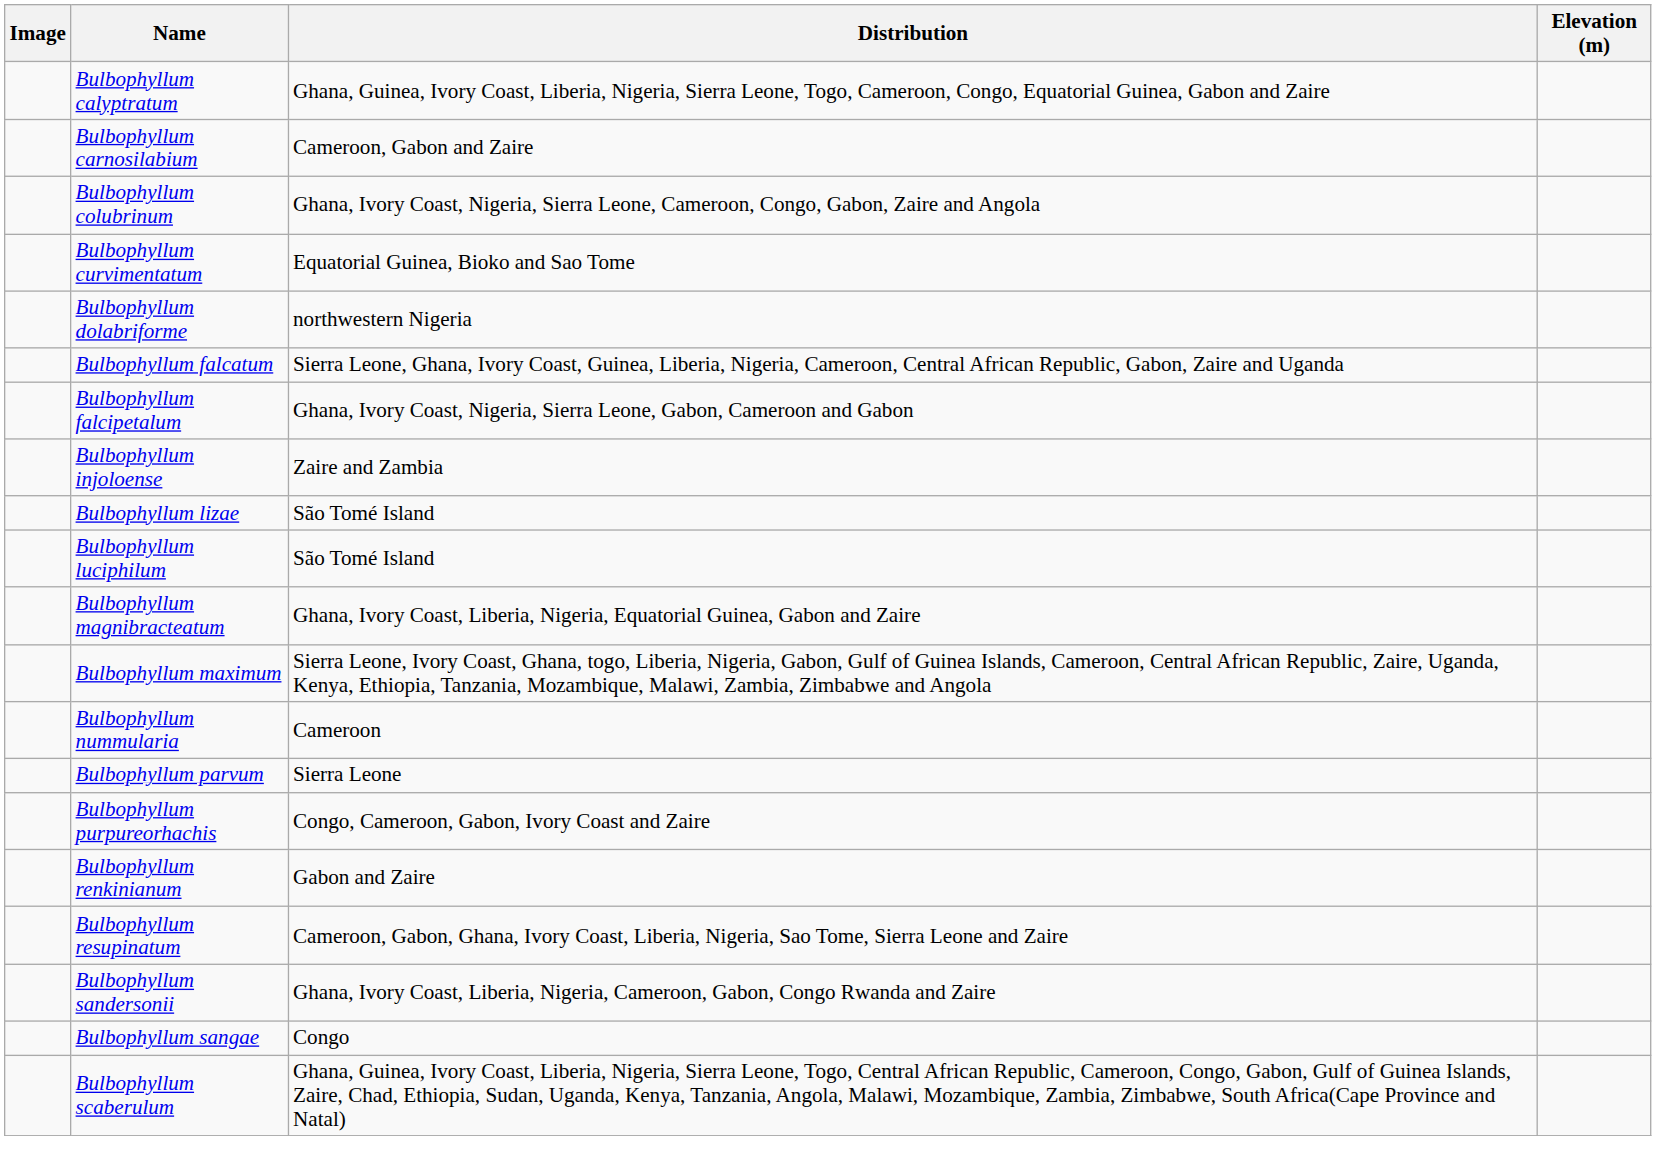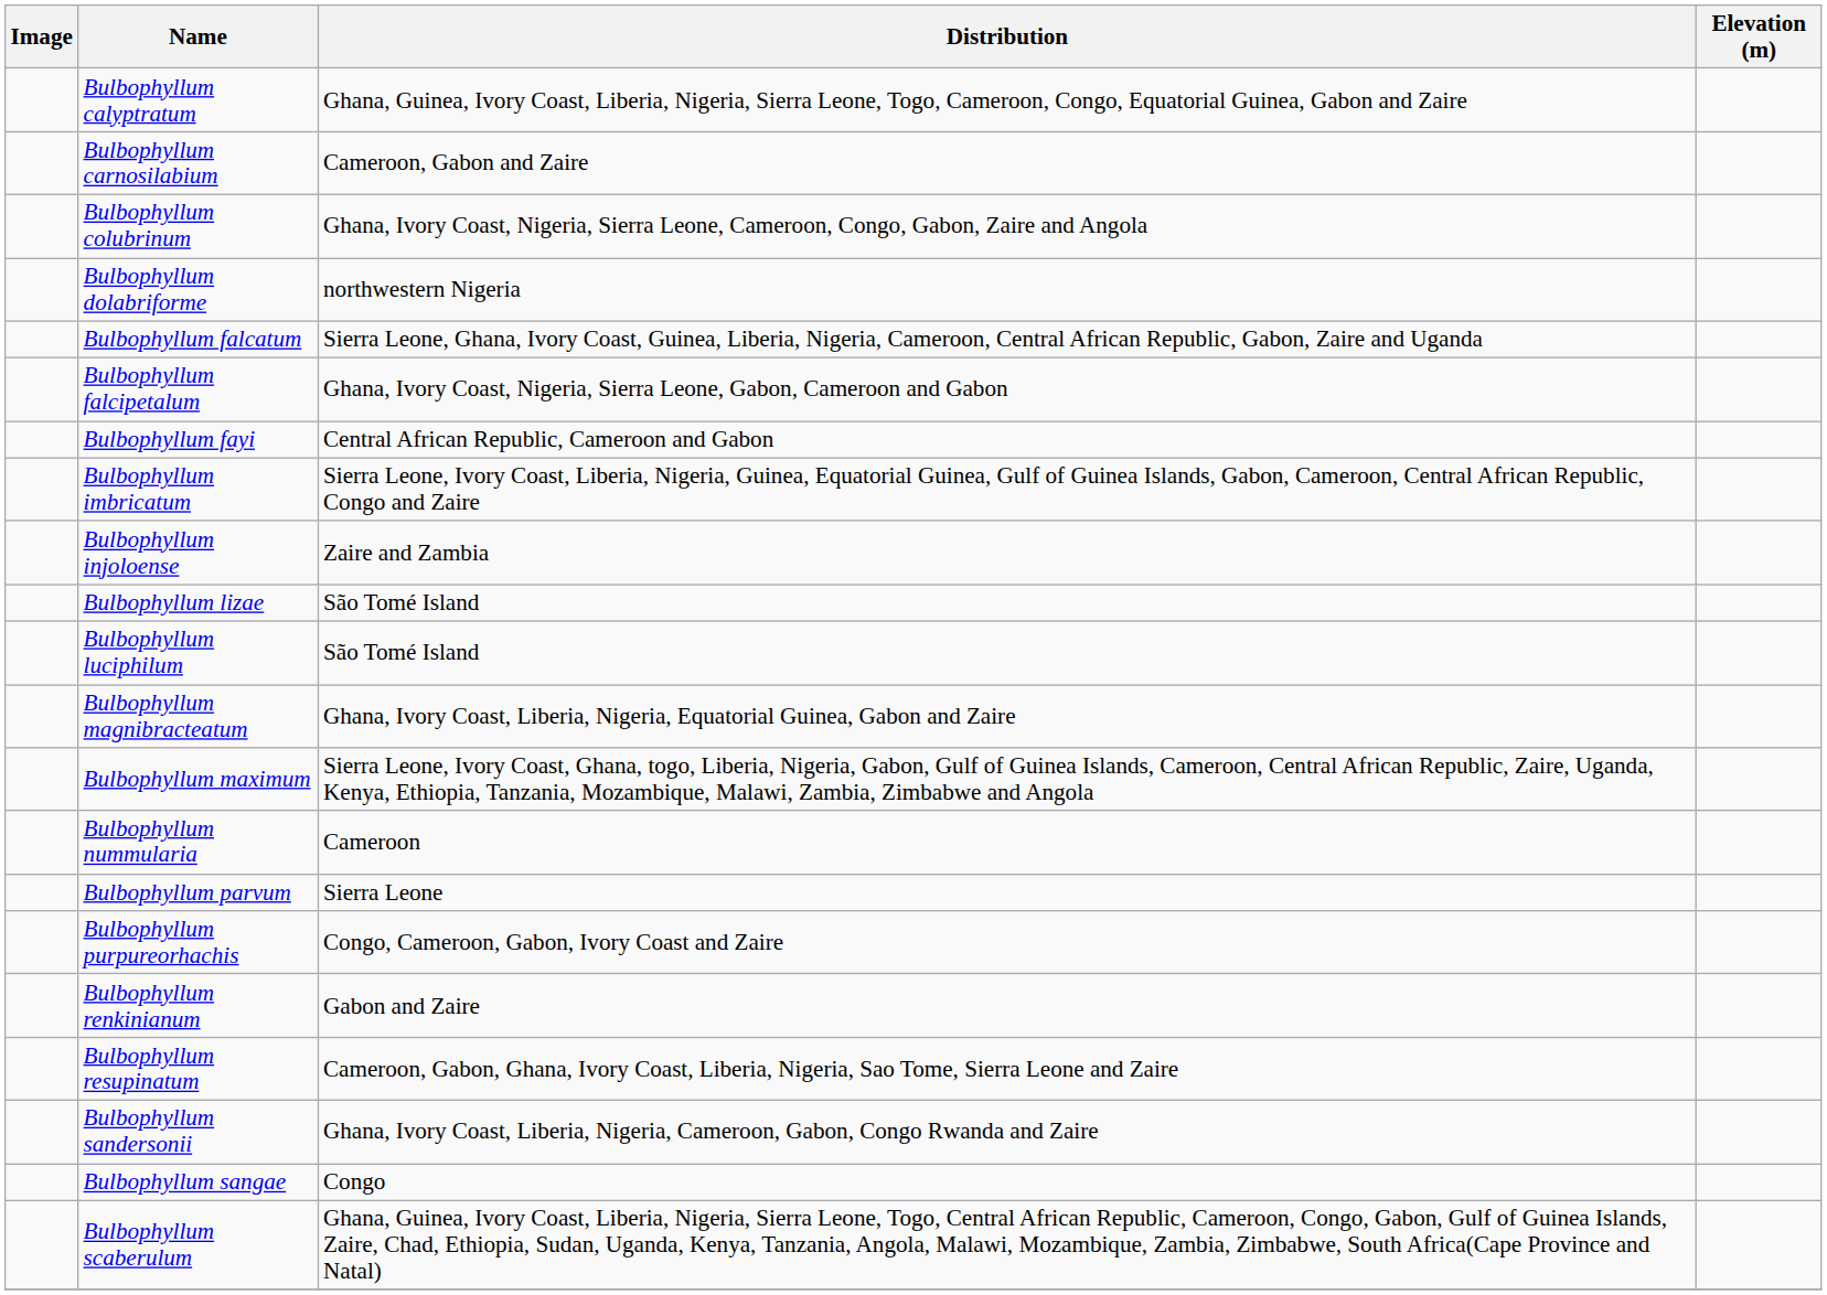- row: Bulbophyllum curvimentatum | Equatorial Guinea, Bioko and Sao Tome
+ row: Bulbophyllum fayi | Central African Republic, Cameroon and Gabon
+ row: Bulbophyllum imbricatum | Sierra Leone, Ivory Coast, Liberia, Nigeria, Guinea, Equatorial Guinea, Gulf of Guinea Islands, Gabon, Cameroon, Central African Republic, Congo and Zaire
